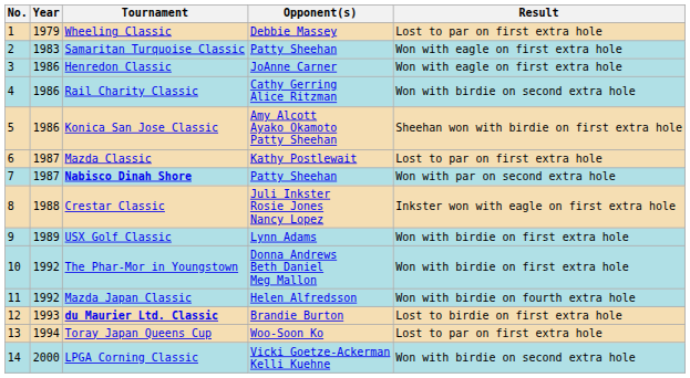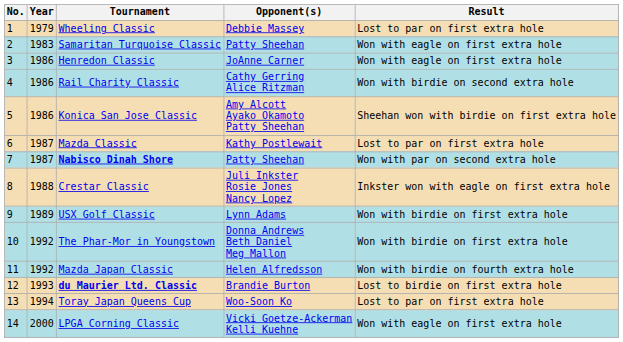LPGA Corning Classic | Result: Won with birdie on second extra hole -> Won with eagle on first extra hole
